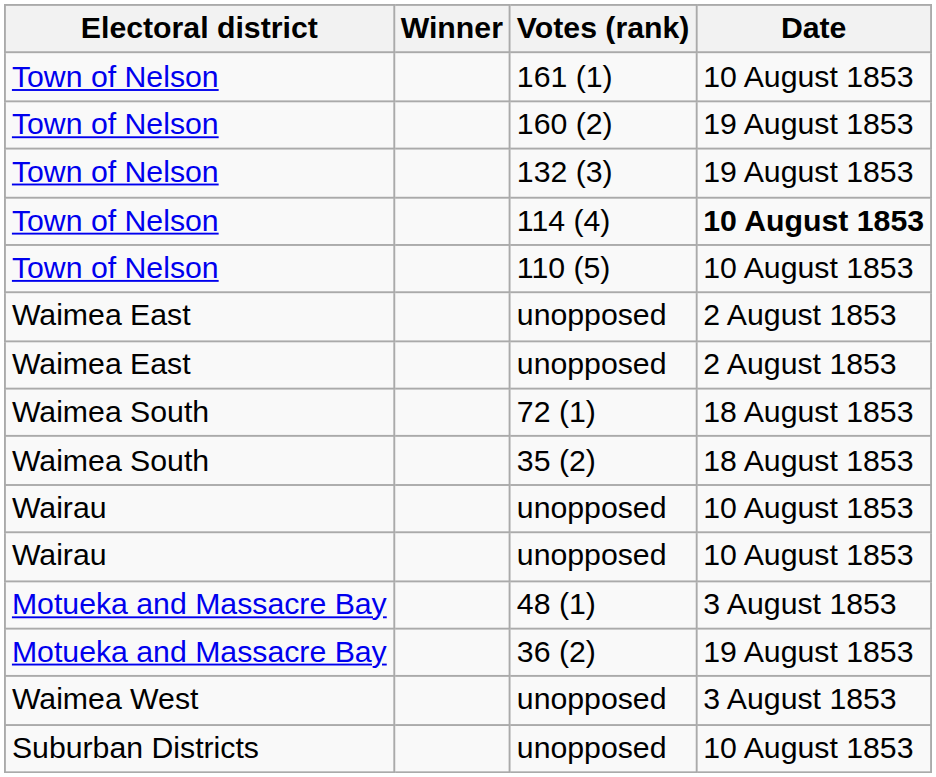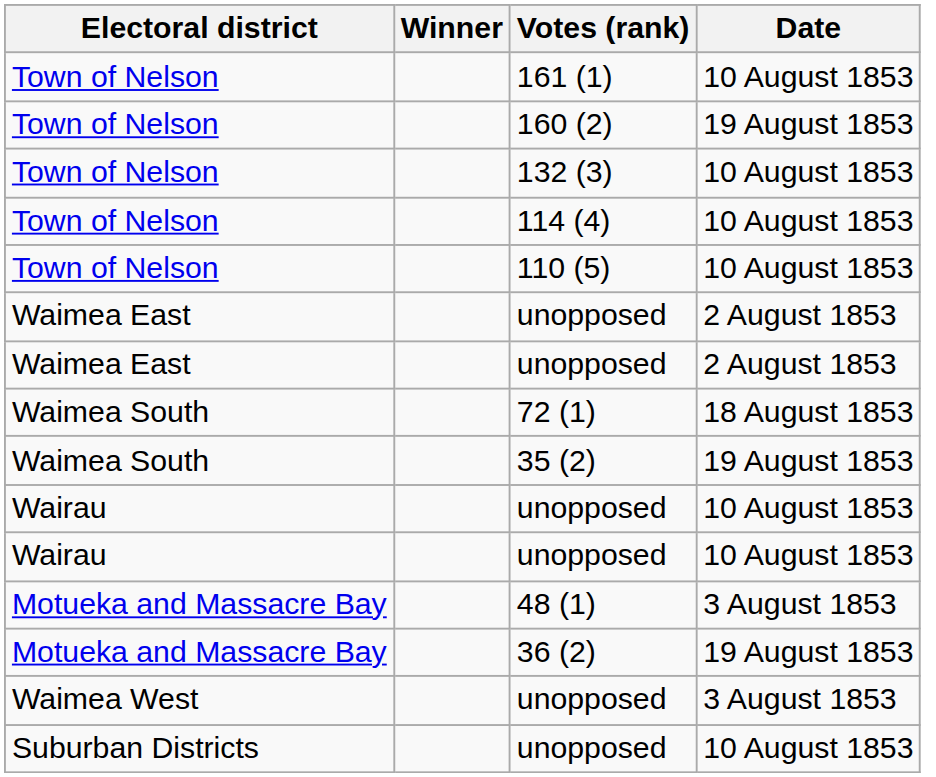132 (3) | Date: 19 August 1853 -> 10 August 1853
114 (4) | Date: bold -> normal
35 (2) | Date: 18 August 1853 -> 19 August 1853
